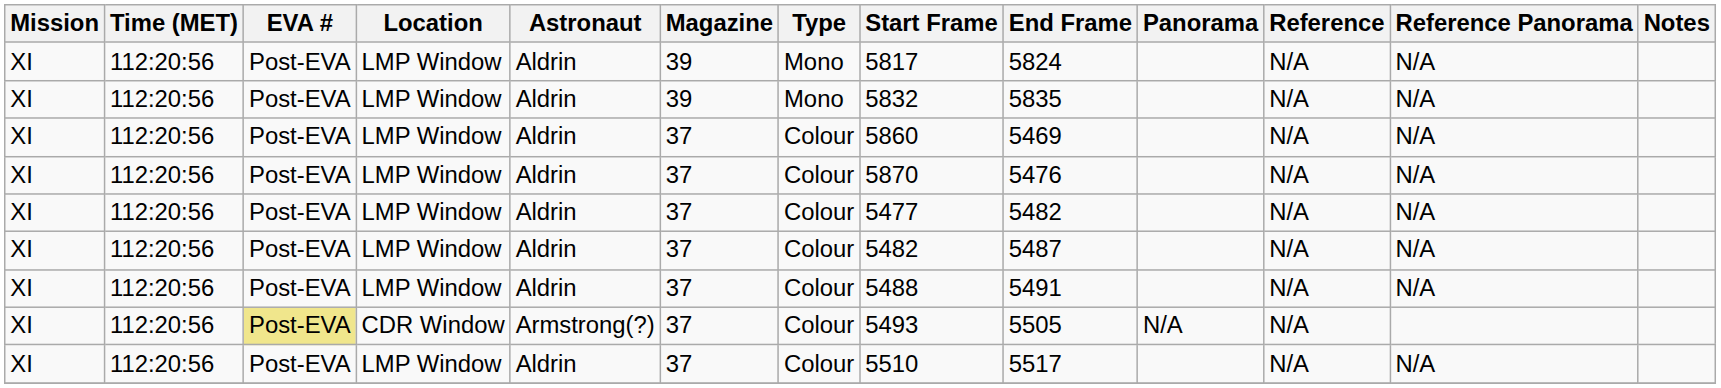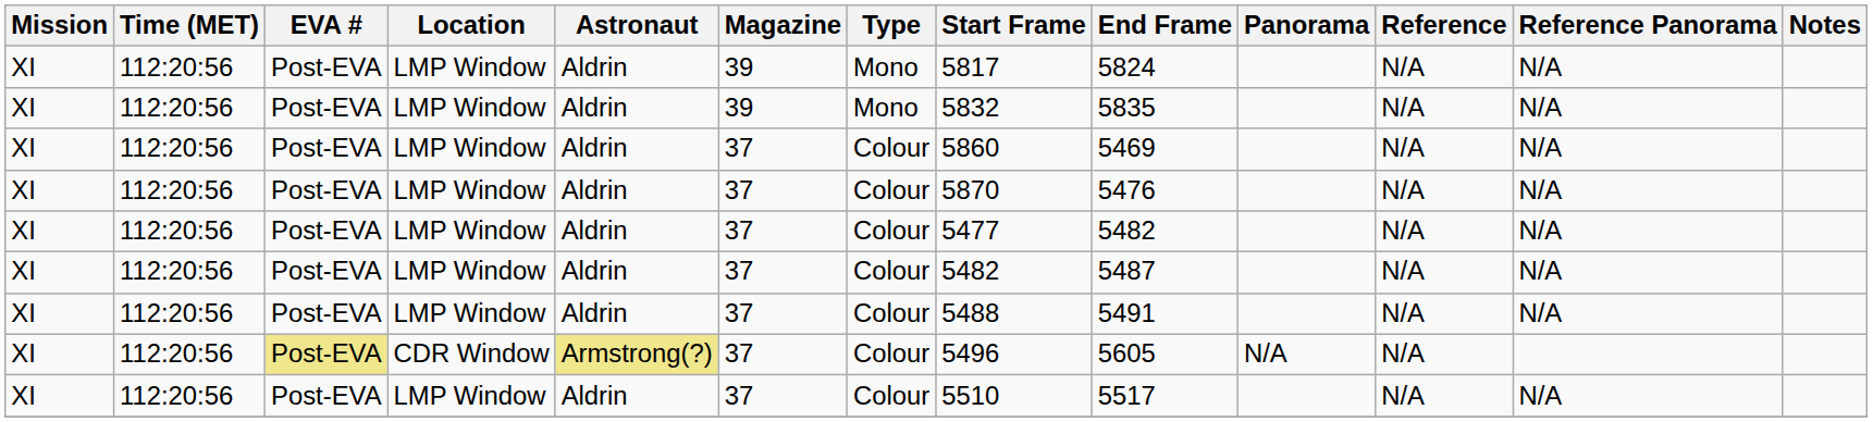CDR Window | Astronaut: no background -> khaki background
CDR Window | Start Frame: 5493 -> 5496
CDR Window | End Frame: 5505 -> 5605
